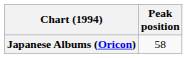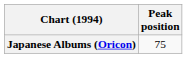Japanese Albums (Oricon) | Peak position: 58 -> 75
